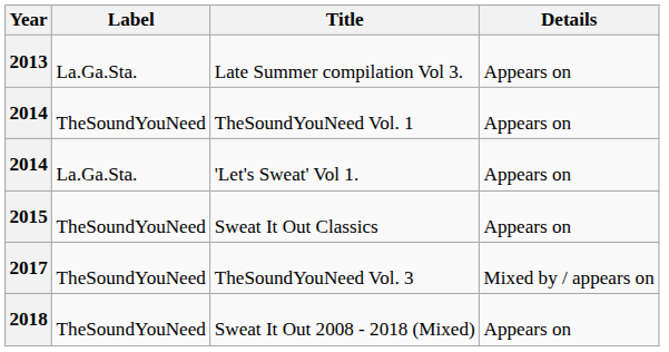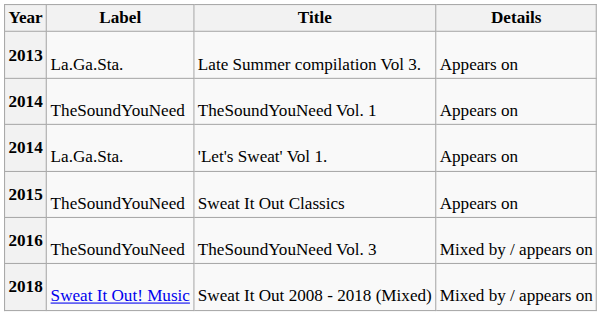TheSoundYouNeed Vol. 3 | Year: 2017 -> 2016
Sweat It Out 2008 - 2018 (Mixed) | Label: TheSoundYouNeed -> Sweat It Out! Music
Sweat It Out 2008 - 2018 (Mixed) | Details: Appears on -> Mixed by / appears on
